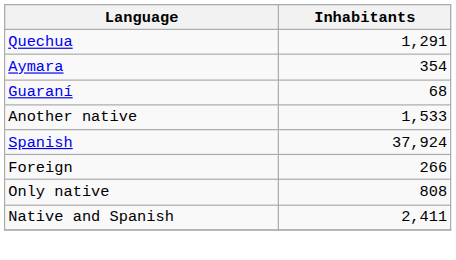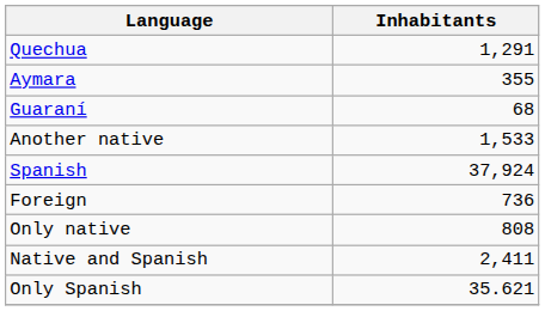Aymara | Inhabitants: 354 -> 355
Foreign | Inhabitants: 266 -> 736
+ row: Only Spanish | 35.621
